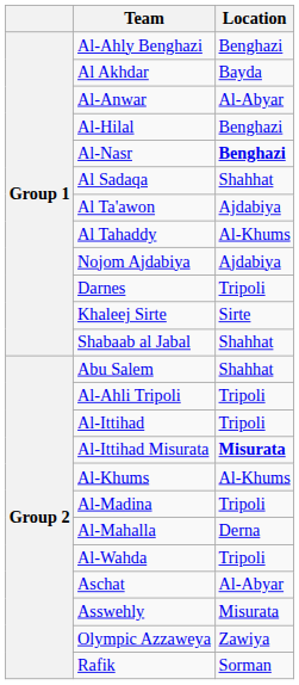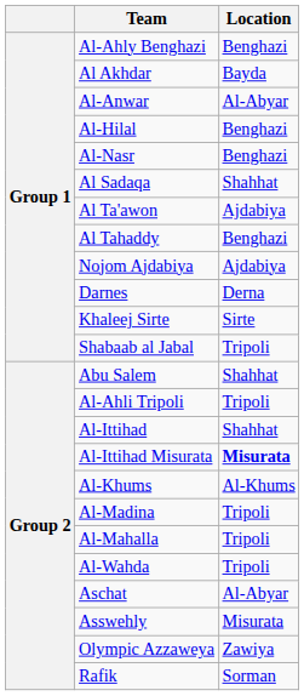Al-Nasr | Location: bold -> normal
Al Tahaddy | Location: Al-Khums -> Benghazi
Darnes | Location: Tripoli -> Derna
Shabaab al Jabal | Location: Shahhat -> Tripoli
Al-Ittihad | Location: Tripoli -> Shahhat
Al-Mahalla | Location: Derna -> Tripoli
